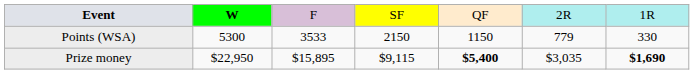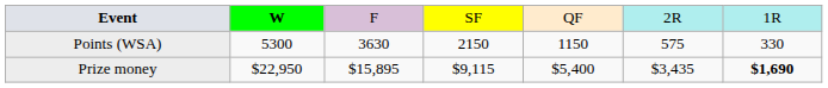Points (WSA) | column 3: 3533 -> 3630
Points (WSA) | column 6: 779 -> 575
Prize money | column 5: bold -> normal
Prize money | column 6: $3,035 -> $3,435
